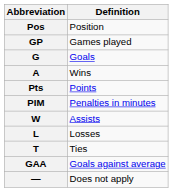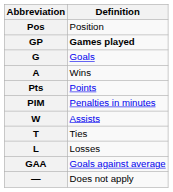GP | Definition: normal -> bold
rows swapped: L <-> T
